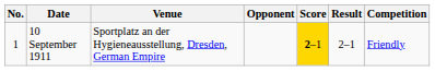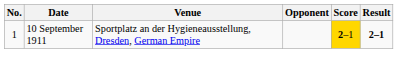- column: Competition | Friendly
10 September 1911 | Result: normal -> bold
